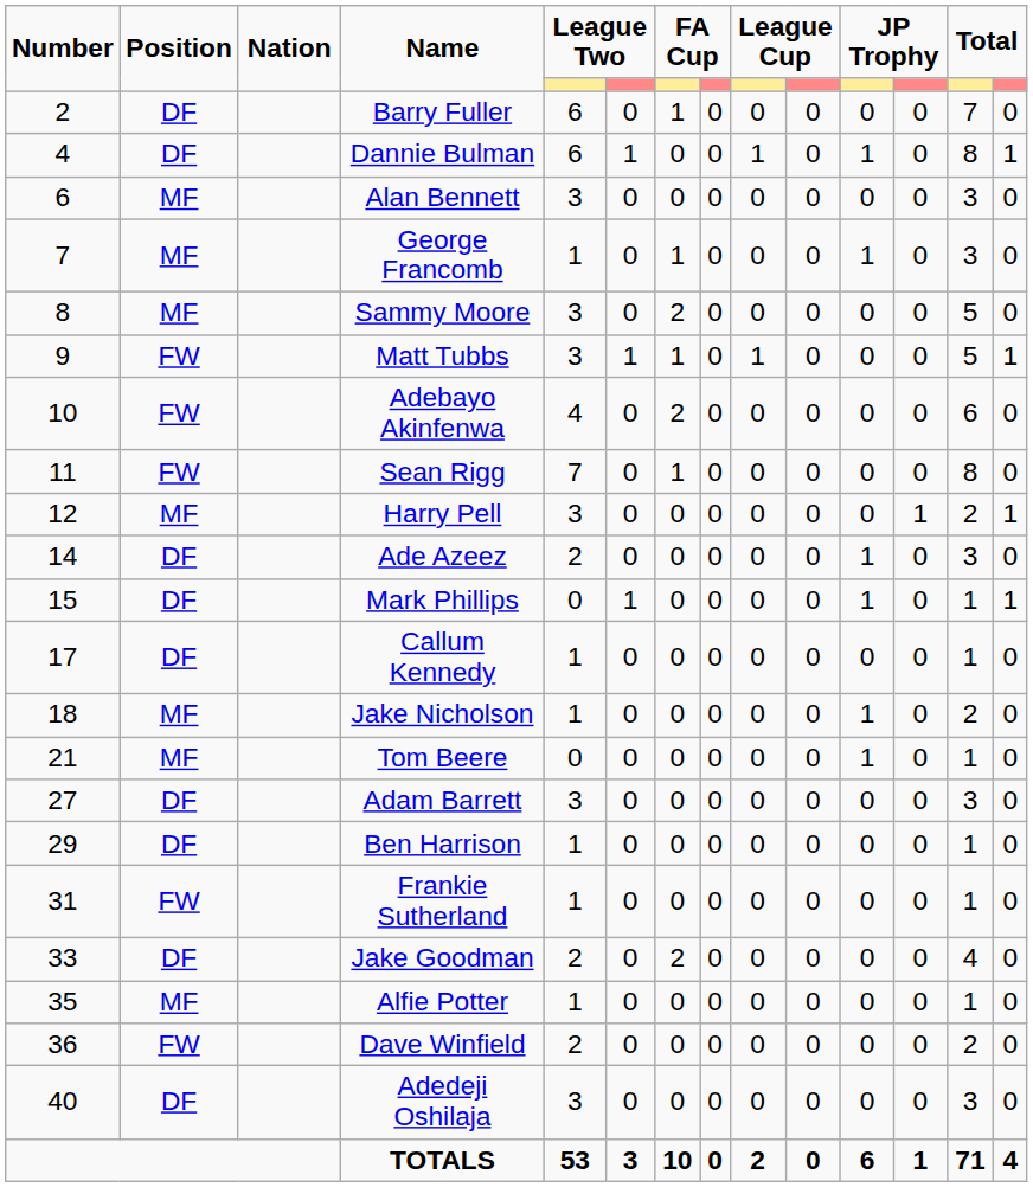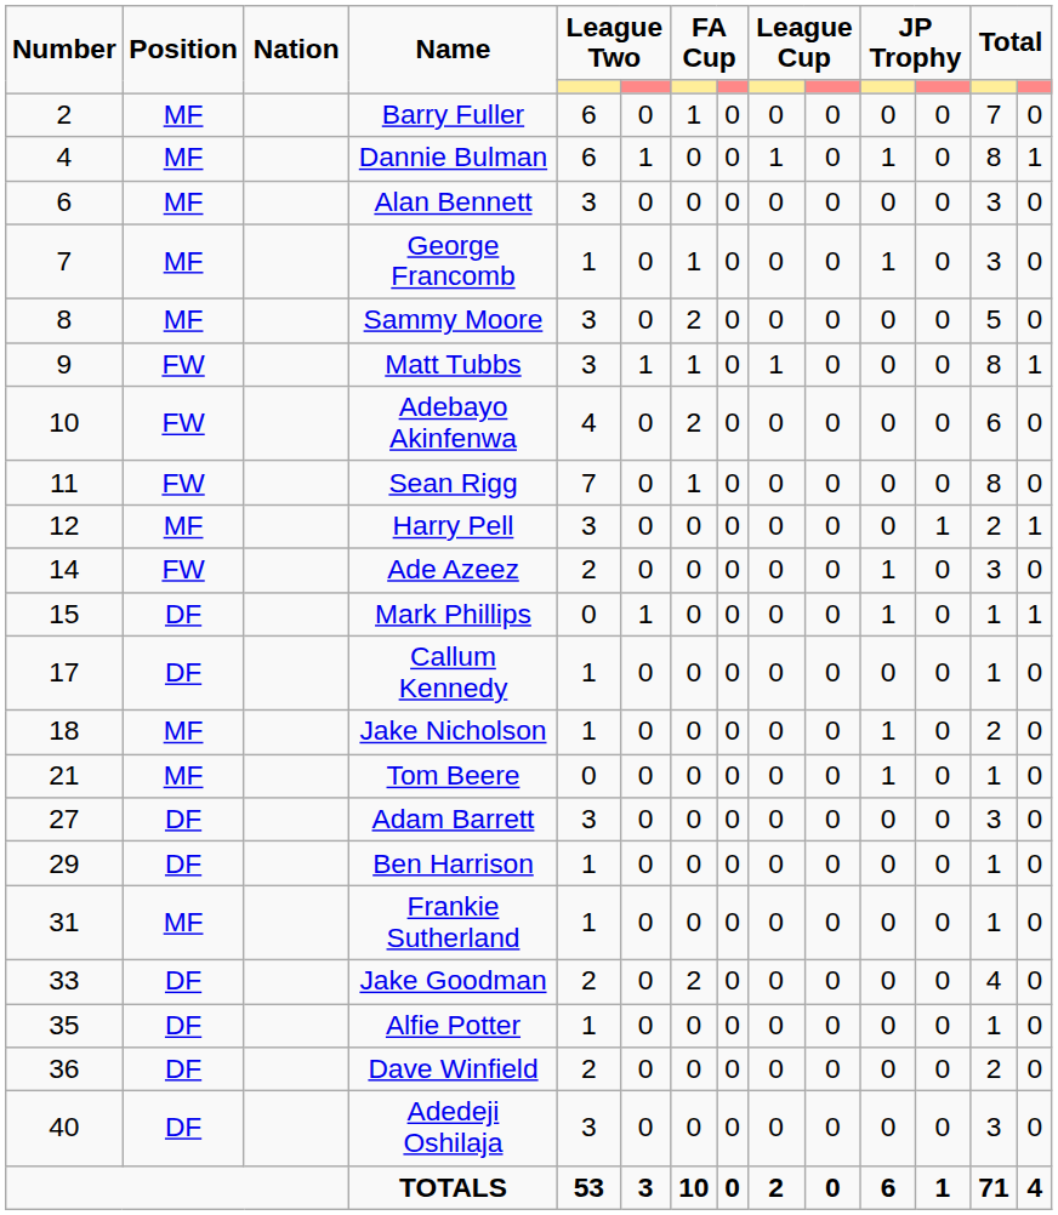Barry Fuller | Position: DF -> MF
Dannie Bulman | Position: DF -> MF
Matt Tubbs | column 13: 5 -> 8
Ade Azeez | Position: DF -> FW
Frankie Sutherland | Position: FW -> MF
Alfie Potter | Position: MF -> DF
Dave Winfield | Position: FW -> DF
